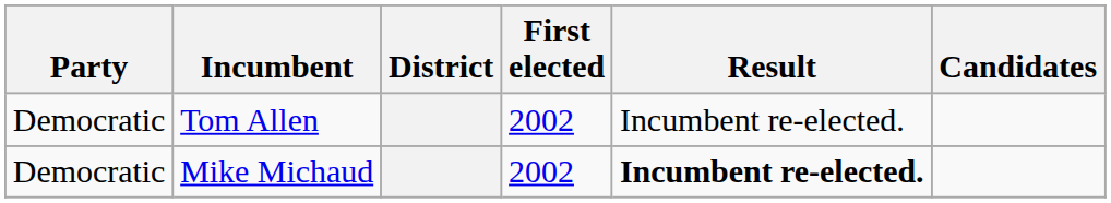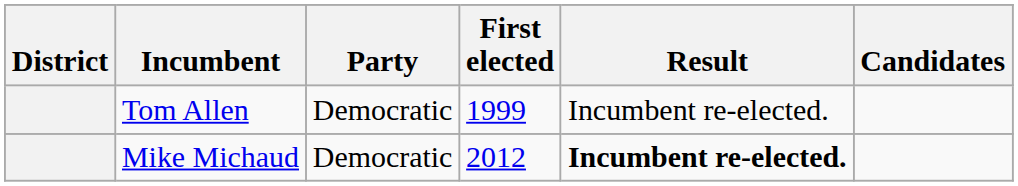columns swapped: District <-> Party
Tom Allen | First elected: 2002 -> 1999
Mike Michaud | First elected: 2002 -> 2012
